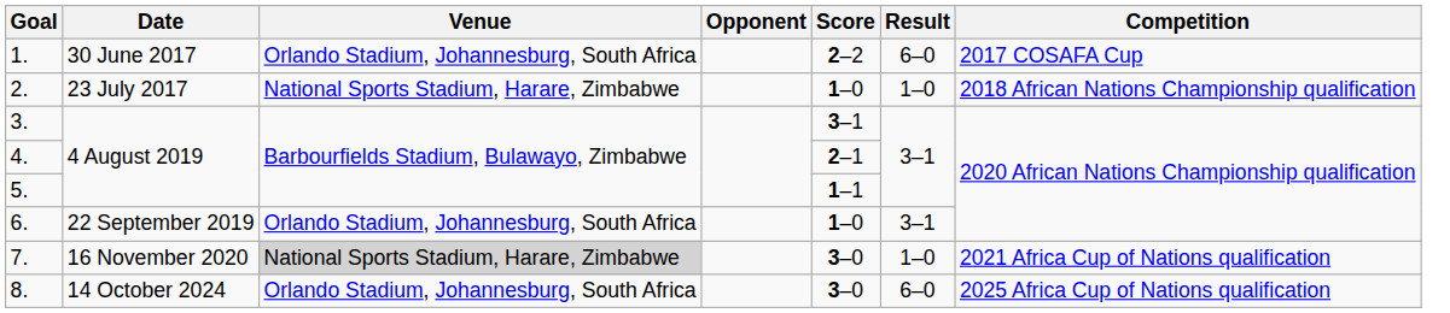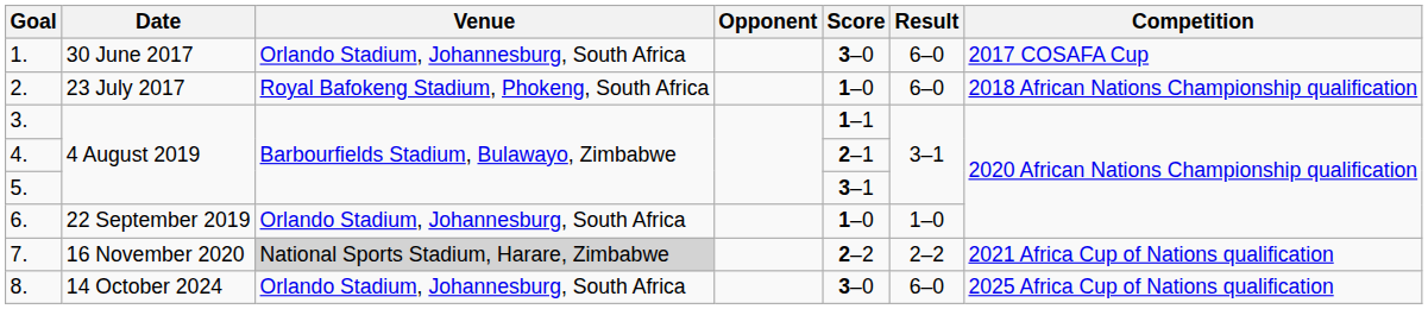1. | Score: 2–2 -> 3–0
2. | Venue: National Sports Stadium, Harare, Zimbabwe -> Royal Bafokeng Stadium, Phokeng, South Africa
2. | Result: 1–0 -> 6–0
3. | Score: 3–1 -> 1–1
5. | Score: 1–1 -> 3–1
6. | Result: 3–1 -> 1–0
7. | Score: 3–0 -> 2–2
7. | Result: 1–0 -> 2–2
